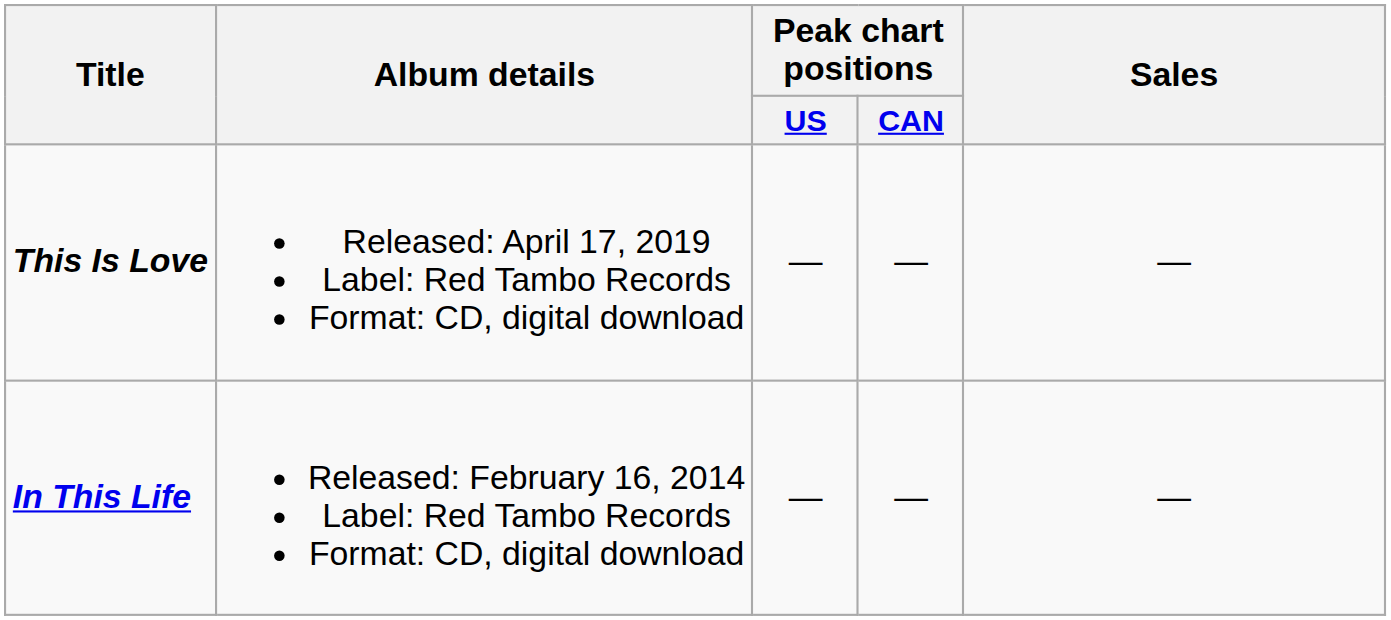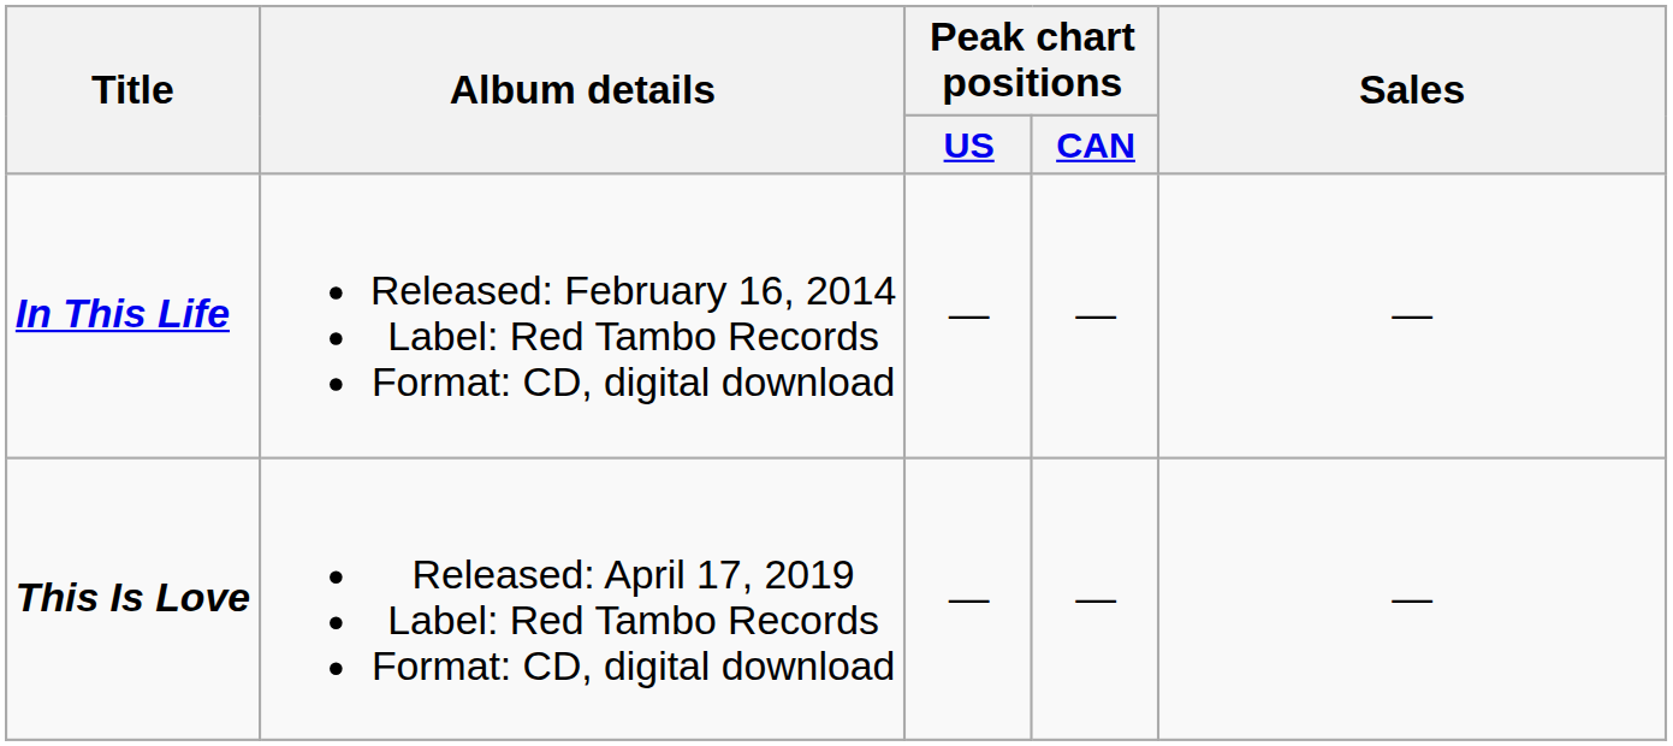rows swapped: In This Life <-> This Is Love
